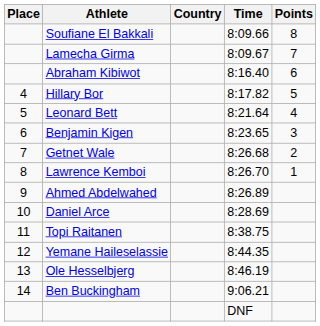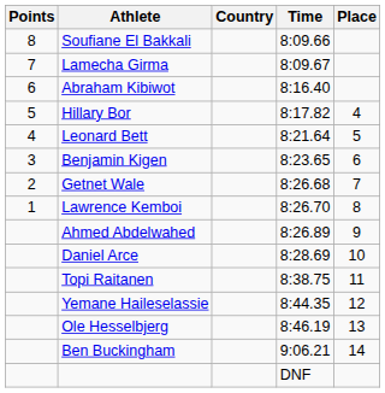columns swapped: Place <-> Points
